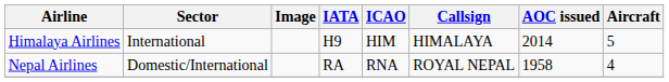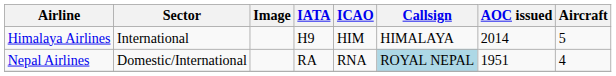Nepal Airlines | Callsign: no background -> lightblue background
Nepal Airlines | AOC issued: 1958 -> 1951
